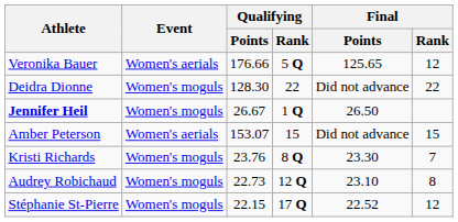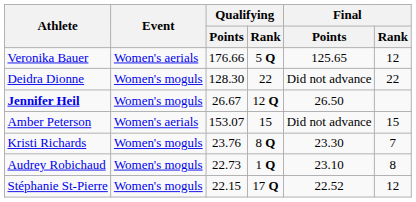Jennifer Heil | Qualifying / Rank: 1 Q -> 12 Q
Audrey Robichaud | Qualifying / Rank: 12 Q -> 1 Q
